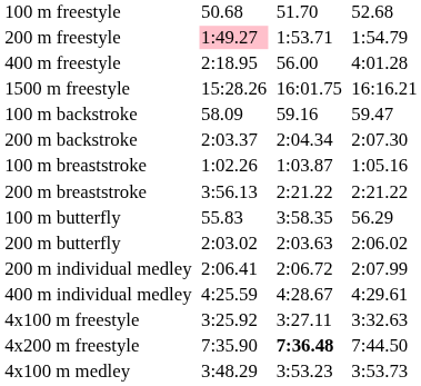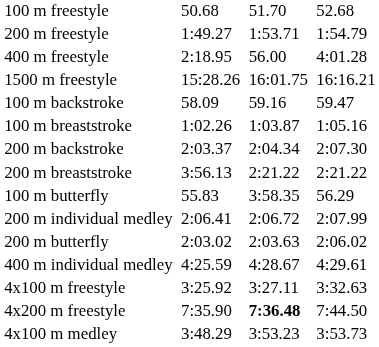200 m freestyle | column 3: pink background -> no background
rows swapped: 200 m backstroke <-> 100 m breaststroke
rows swapped: 200 m butterfly <-> 200 m individual medley
